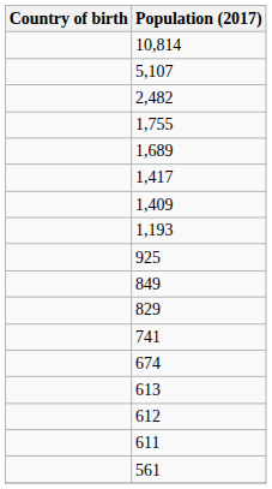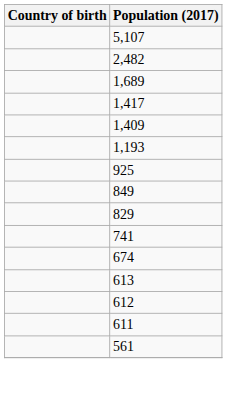- row: 10,814
- row: 1,755
